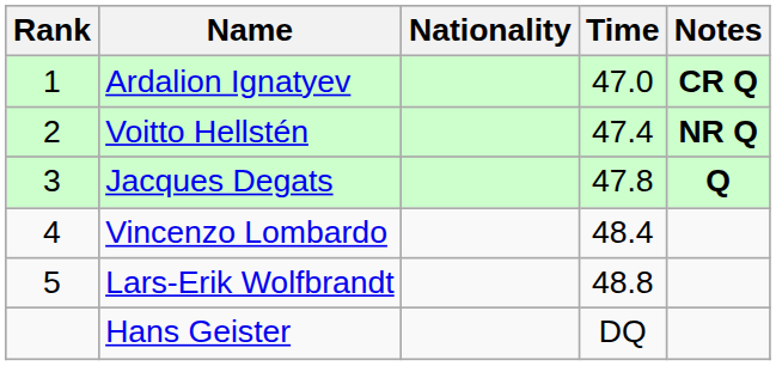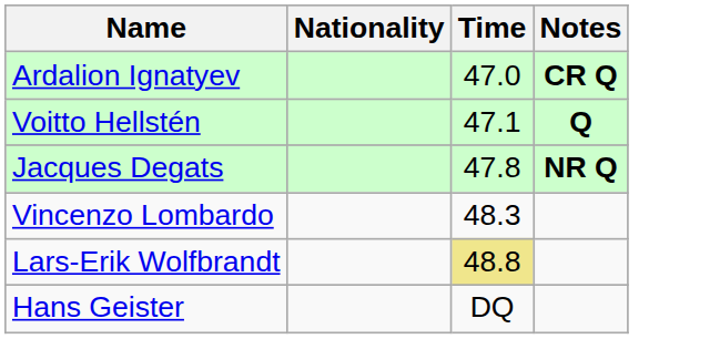- column: Rank | 1 | 2 | 3 | 4 | 5
Voitto Hellstén | Time: 47.4 -> 47.1
Voitto Hellstén | Notes: NR Q -> Q
Jacques Degats | Notes: Q -> NR Q
Vincenzo Lombardo | Time: 48.4 -> 48.3
Lars-Erik Wolfbrandt | Time: no background -> khaki background
